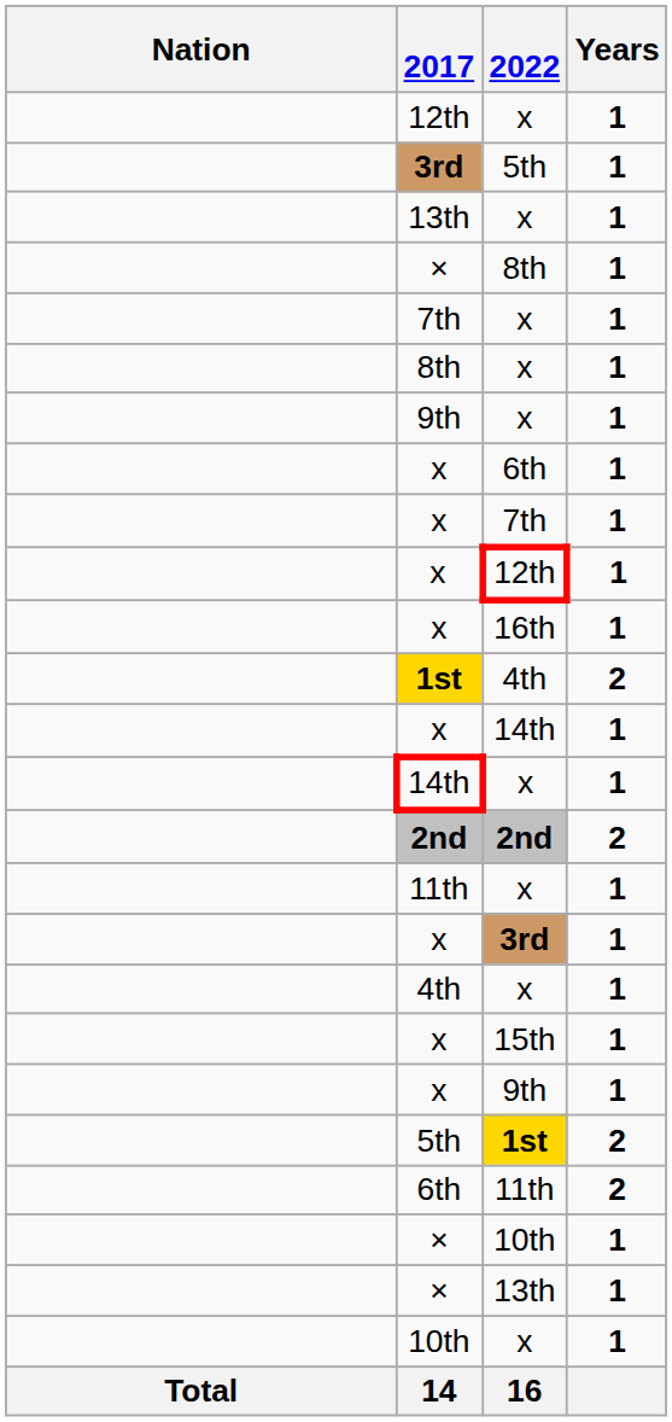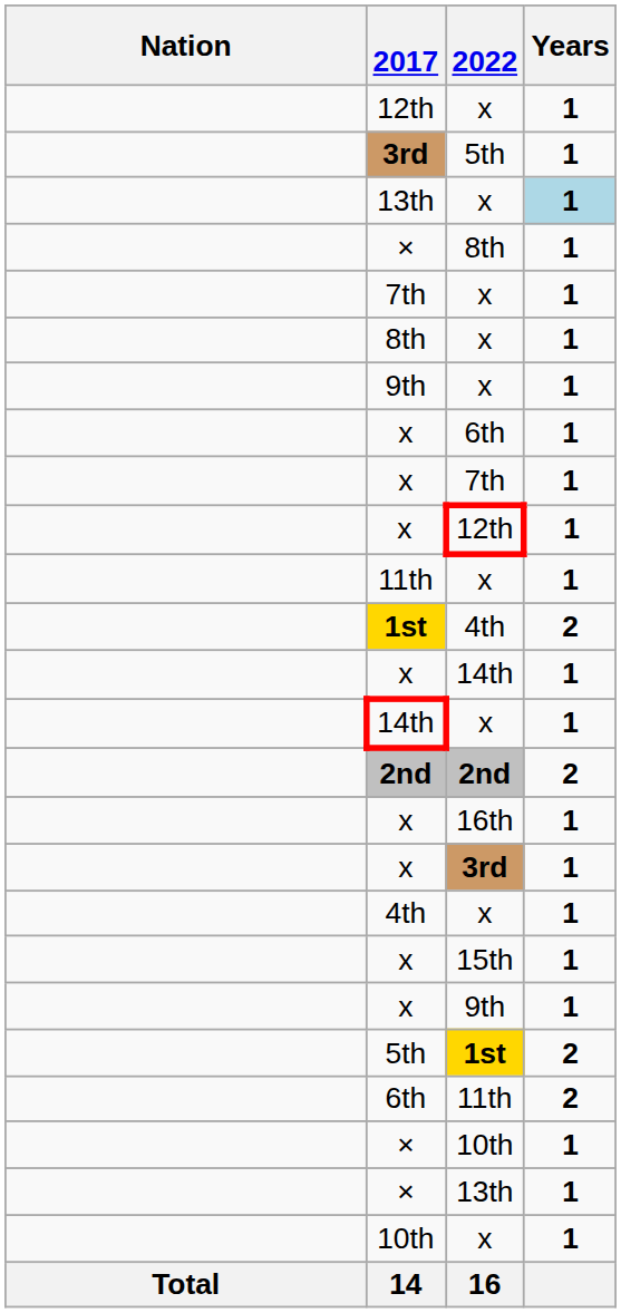13th / x | Years: no background -> lightblue background
rows swapped: 16th <-> 11th / x
